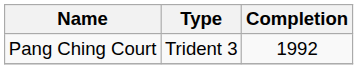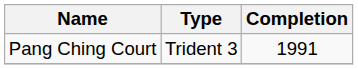Pang Ching Court | Completion: 1992 -> 1991
